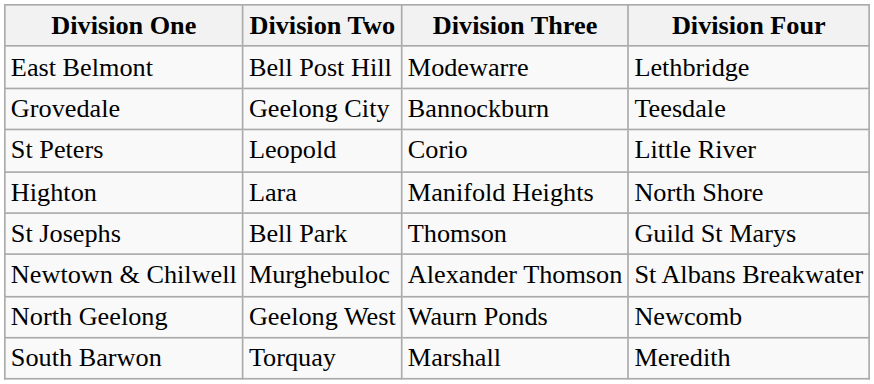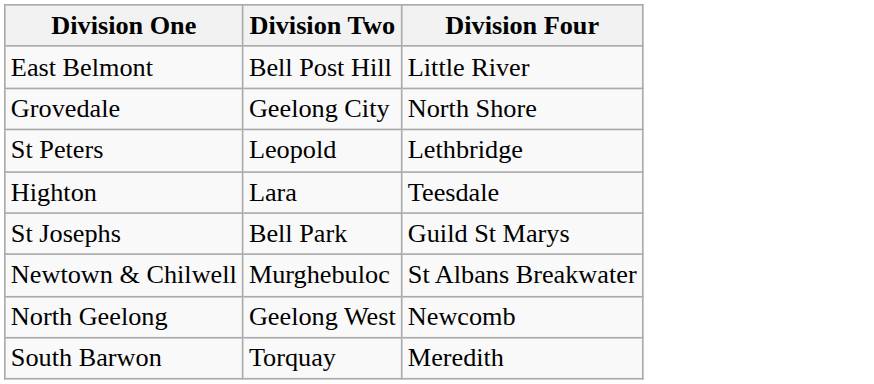- column: Division Three | Modewarre | Bannockburn | Corio | Manifold Heights | Thomson | Alexander Thomson | Waurn Ponds | Marshall
East Belmont | Division Four: Lethbridge -> Little River
Grovedale | Division Four: Teesdale -> North Shore
St Peters | Division Four: Little River -> Lethbridge
Highton | Division Four: North Shore -> Teesdale
